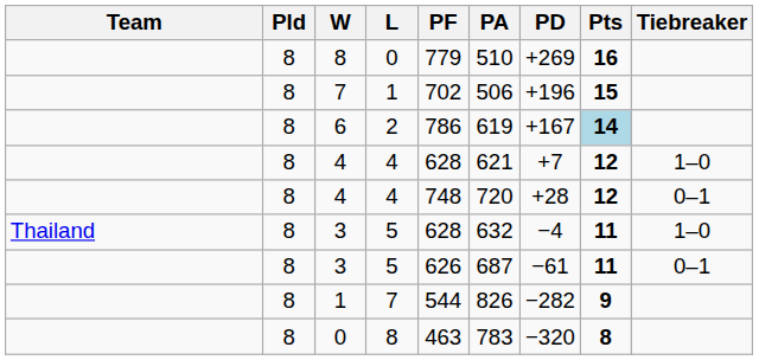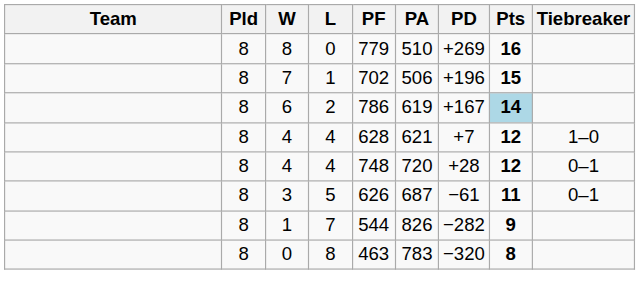- row: Thailand | 8 | 3 | 5 | 628 | 632 | −4 | 11 | 1–0
